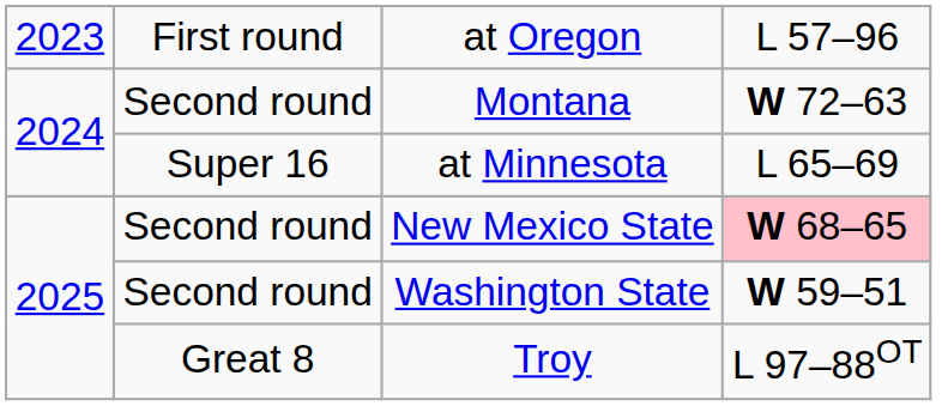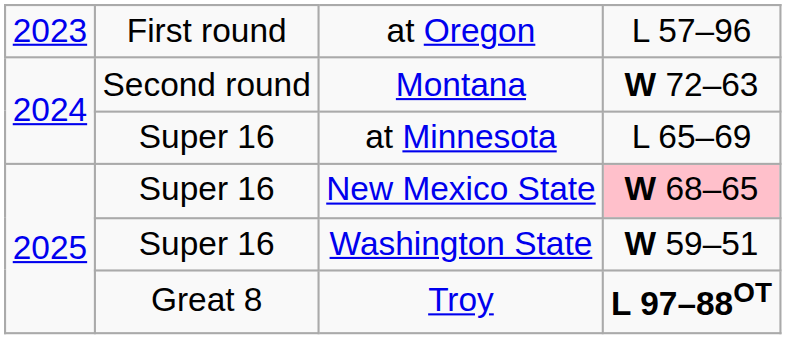New Mexico State | column 2: Second round -> Super 16
Washington State | column 2: Second round -> Super 16
Troy | column 4: normal -> bold
